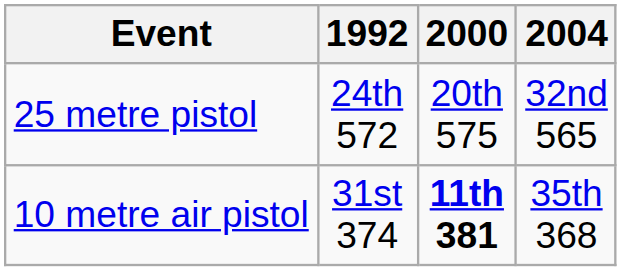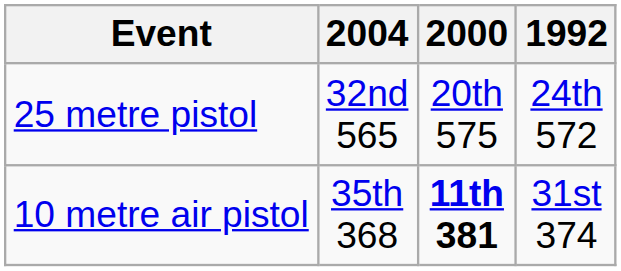columns swapped: 1992 <-> 2004
